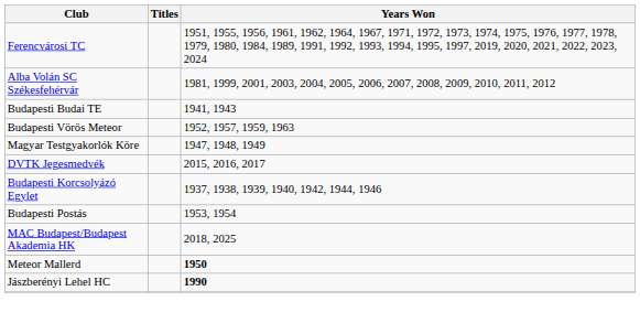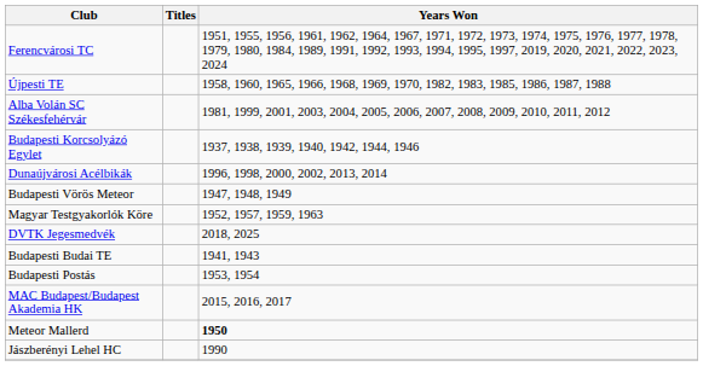+ row: Újpesti TE | 1958, 1960, 1965, 1966, 1968, 1969, 1970, 1982, 1983, 1985, 1986, 1987, 1988
rows swapped: Budapesti Korcsolyázó Egylet <-> Budapesti Budai TE
+ row: Dunaújvárosi Acélbikák | 1996, 1998, 2000, 2002, 2013, 2014
Budapesti Vörös Meteor | Years Won: 1952, 1957, 1959, 1963 -> 1947, 1948, 1949
Magyar Testgyakorlók Köre | Years Won: 1947, 1948, 1949 -> 1952, 1957, 1959, 1963
DVTK Jegesmedvék | Years Won: 2015, 2016, 2017 -> 2018, 2025
MAC Budapest/Budapest Akademia HK | Years Won: 2018, 2025 -> 2015, 2016, 2017
Jászberényi Lehel HC | Years Won: bold -> normal
